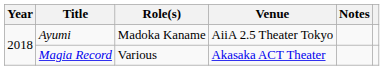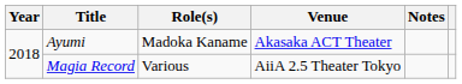Ayumi | Venue: AiiA 2.5 Theater Tokyo -> Akasaka ACT Theater
Magia Record | Venue: Akasaka ACT Theater -> AiiA 2.5 Theater Tokyo
